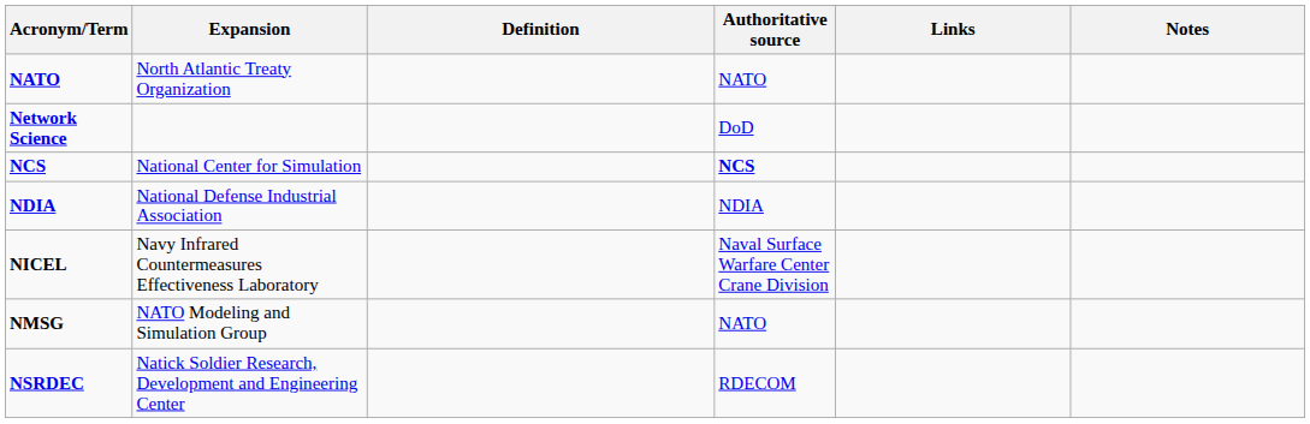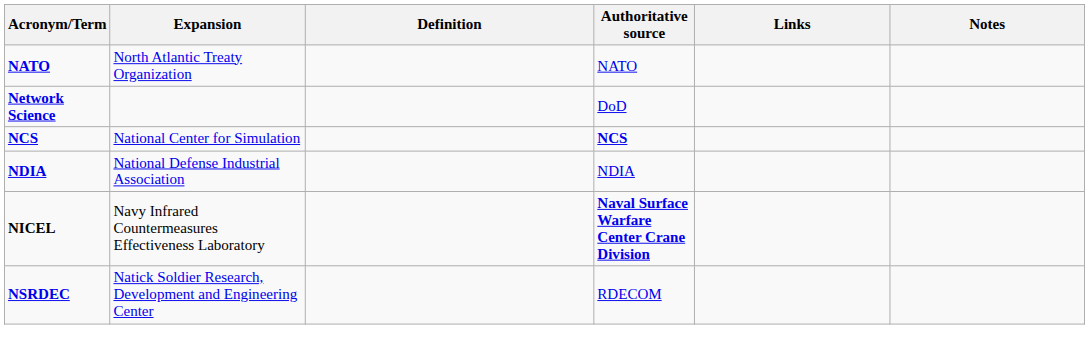NICEL | Authoritative source: normal -> bold
- row: NMSG | NATO Modeling and Simulation Group | NATO
